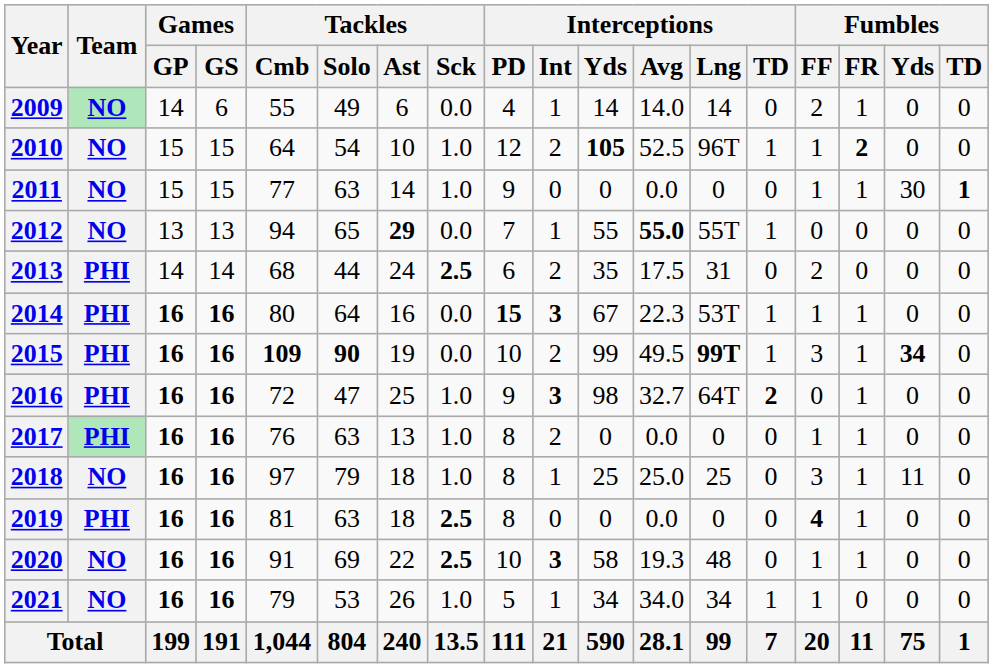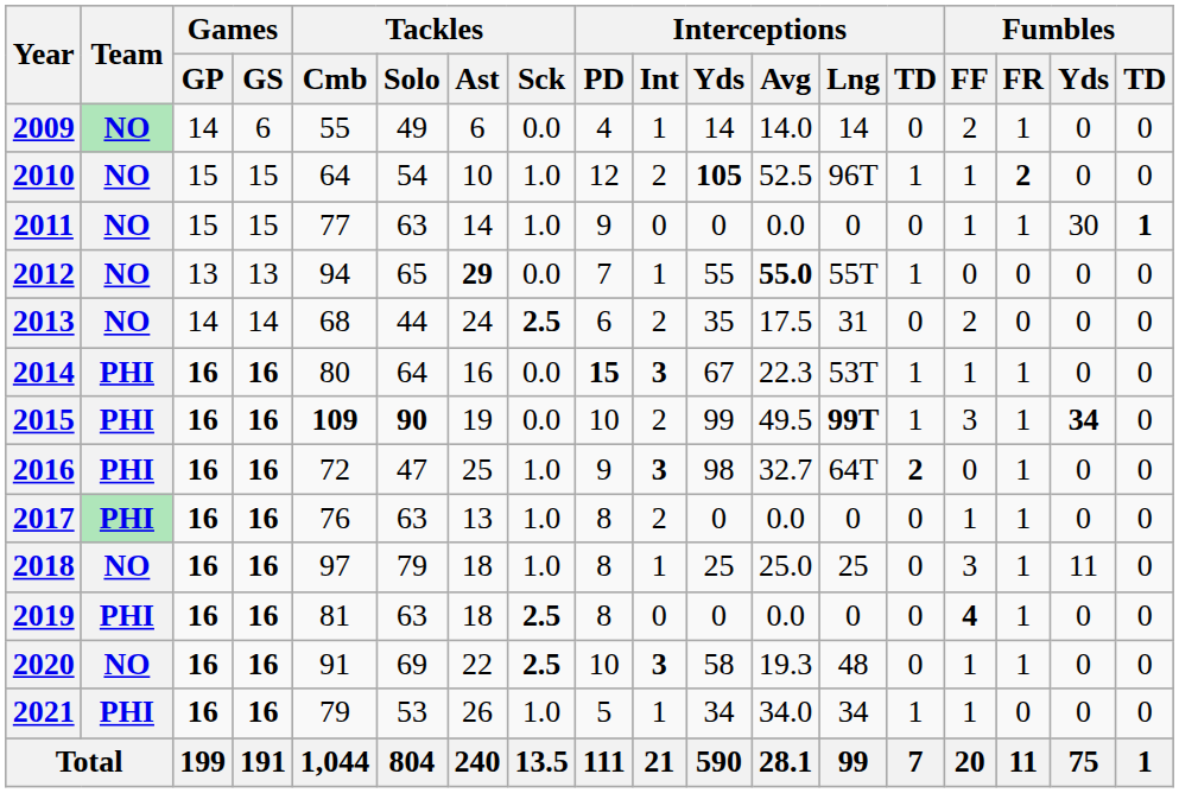2013 | Team: PHI -> NO
2021 | Team: NO -> PHI
